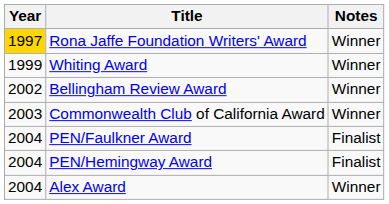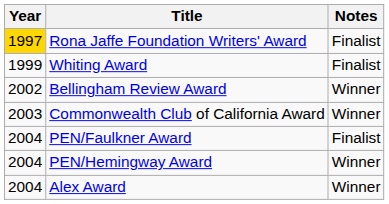Rona Jaffe Foundation Writers' Award | Notes: Winner -> Finalist
Whiting Award | Notes: Winner -> Finalist
PEN/Hemingway Award | Notes: Finalist -> Winner
